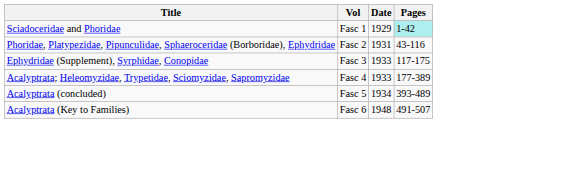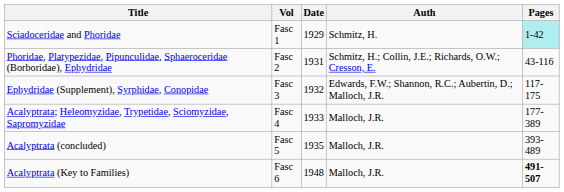+ column: Auth | Schmitz, H. | Schmitz, H.; Collin, J.E.; Richards, O.W.; Cresson, E. | Edwards, F.W.; Shannon, R.C.; Aubertin, D.; Malloch, J.R. | Malloch, J.R. | Malloch, J.R. | Malloch, J.R.
Ephydridae (Supplement), Syrphidae, Conopidae | Date: 1933 -> 1932
Acalyptrata (concluded) | Date: 1934 -> 1935
Acalyptrata (Key to Families) | Pages: normal -> bold
